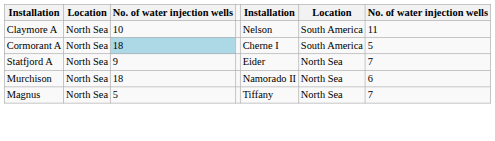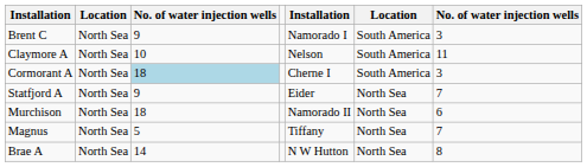+ row: Brent C | North Sea | 9 | Namorado I | South America | 3
Cormorant A | column 7: 5 -> 3
+ row: Brae A | North Sea | 14 | N W Hutton | North Sea | 8
